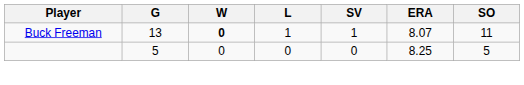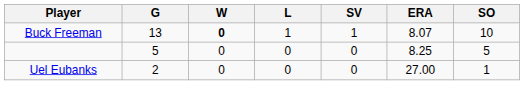Buck Freeman | SO: 11 -> 10
+ row: Uel Eubanks | 2 | 0 | 0 | 0 | 27.00 | 1
